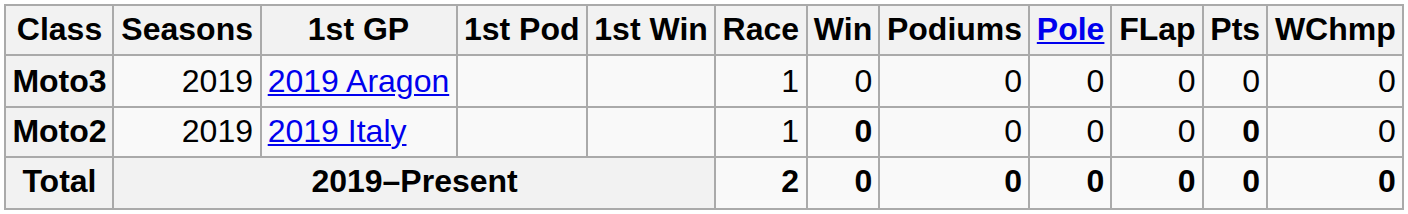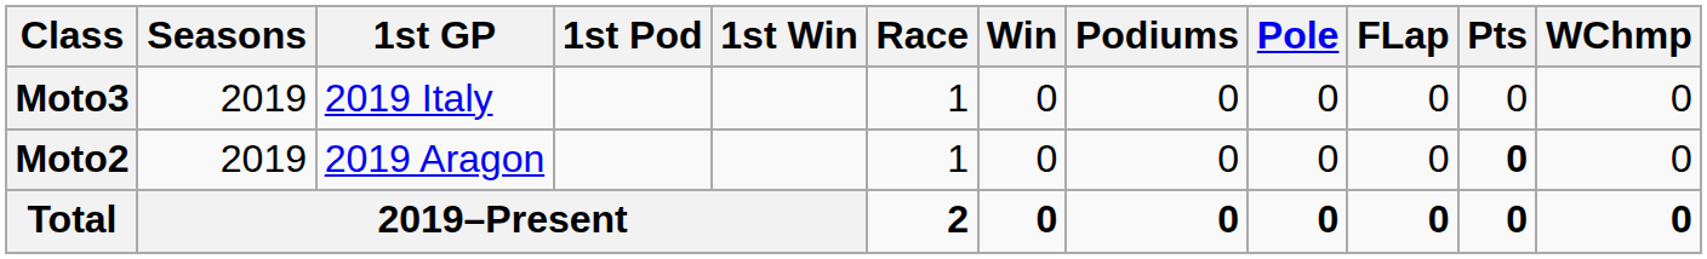Moto3 | 1st GP: 2019 Aragon -> 2019 Italy
Moto2 | 1st GP: 2019 Italy -> 2019 Aragon
Moto2 | Win: bold -> normal
